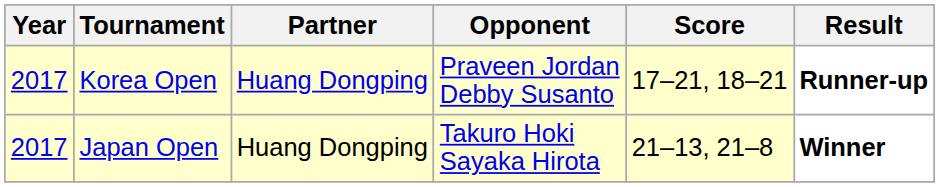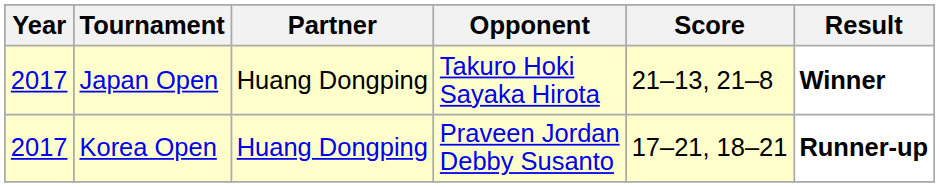rows swapped: Korea Open <-> Japan Open
